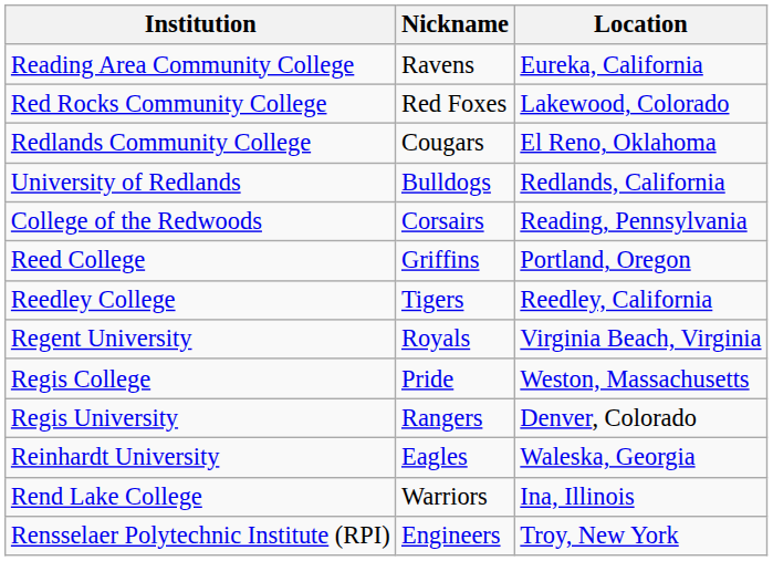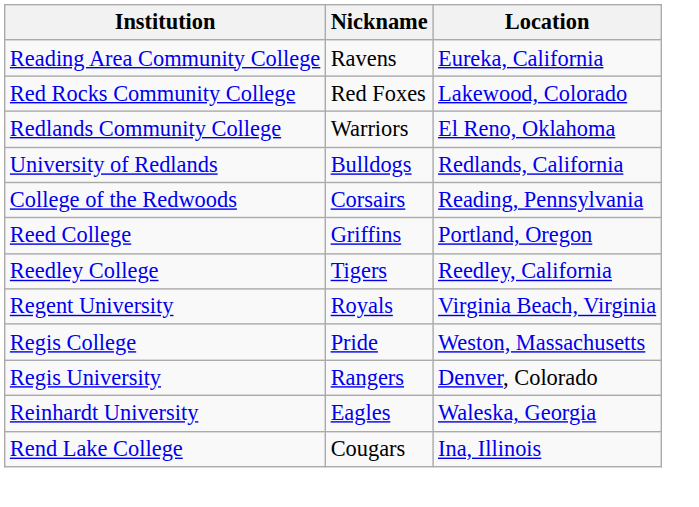Redlands Community College | Nickname: Cougars -> Warriors
Rend Lake College | Nickname: Warriors -> Cougars
- row: Rensselaer Polytechnic Institute (RPI) | Engineers | Troy, New York
